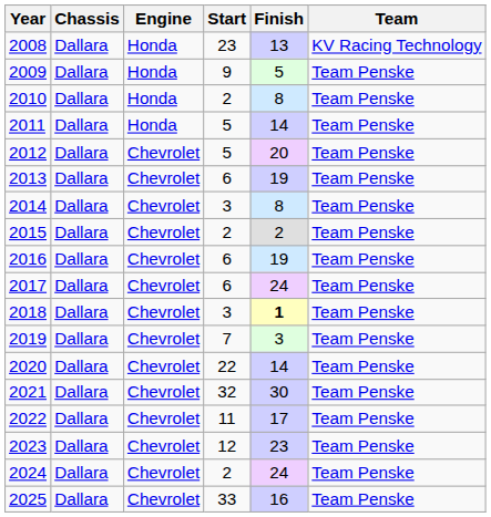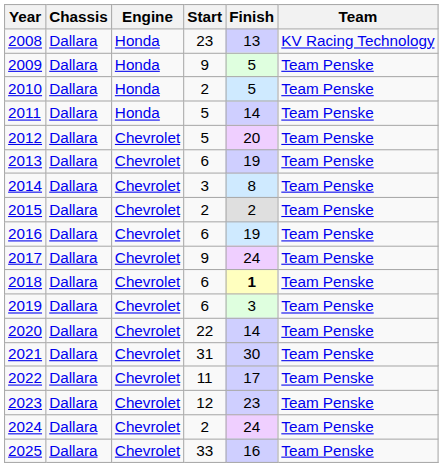2010 | Finish: 8 -> 5
2017 | Start: 6 -> 9
2018 | Start: 3 -> 6
2019 | Start: 7 -> 6
2021 | Start: 32 -> 31
